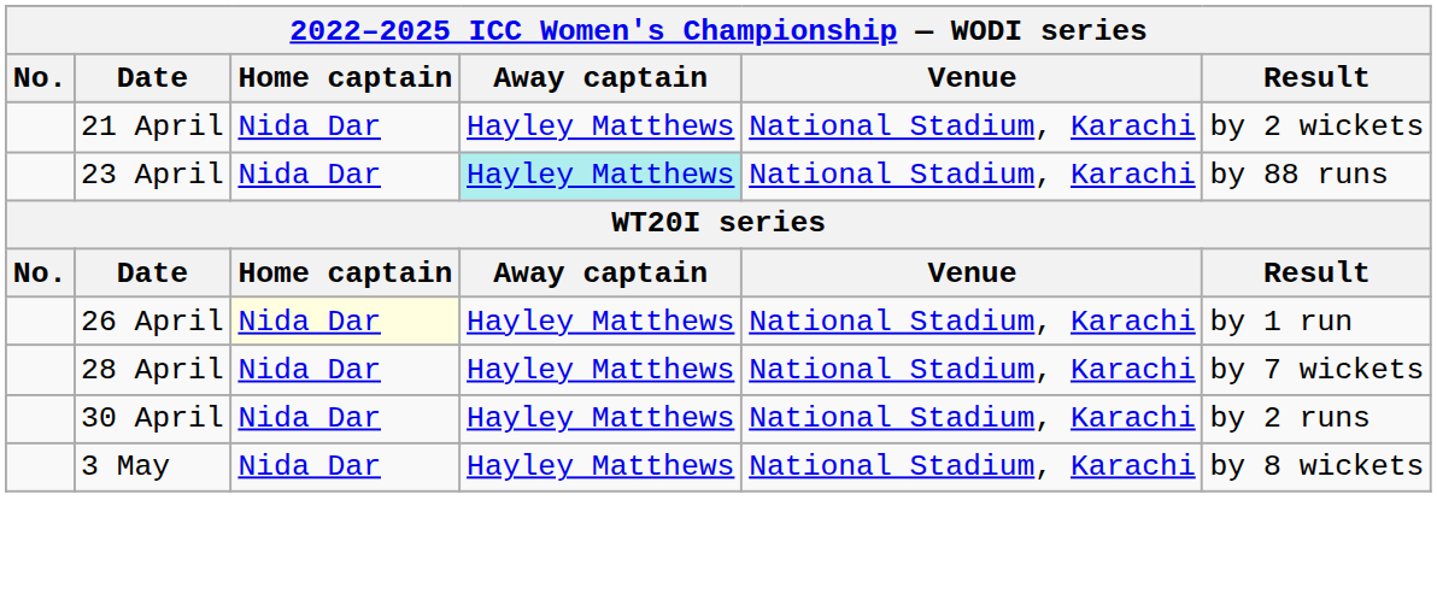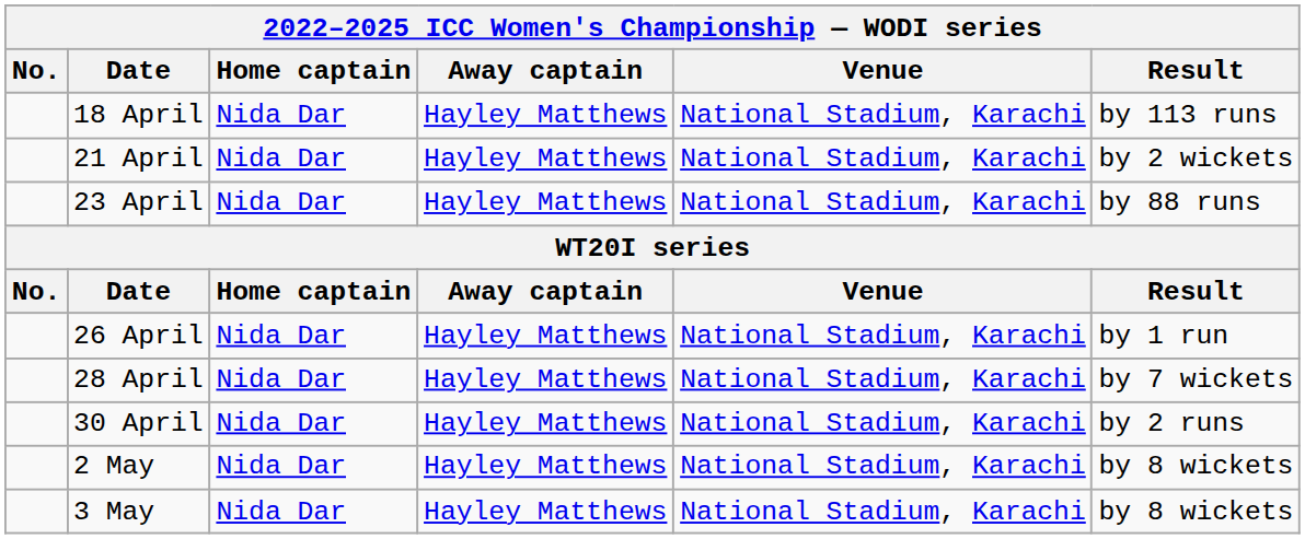+ row: 18 April | Nida Dar | Hayley Matthews | National Stadium, Karachi | by 113 runs
23 April | Away captain: paleturquoise background -> no background
26 April | Home captain: lightyellow background -> no background
+ row: 2 May | Nida Dar | Hayley Matthews | National Stadium, Karachi | by 8 wickets
